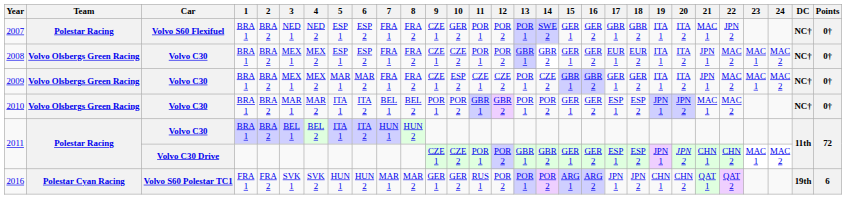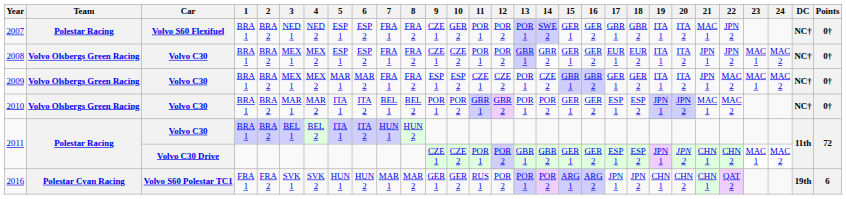2008 | 22: MAC 2 -> JPN 2
2009 | 9: CZE 1 -> ESP 1
2016 | 21: QAT 1 -> CHN 1
